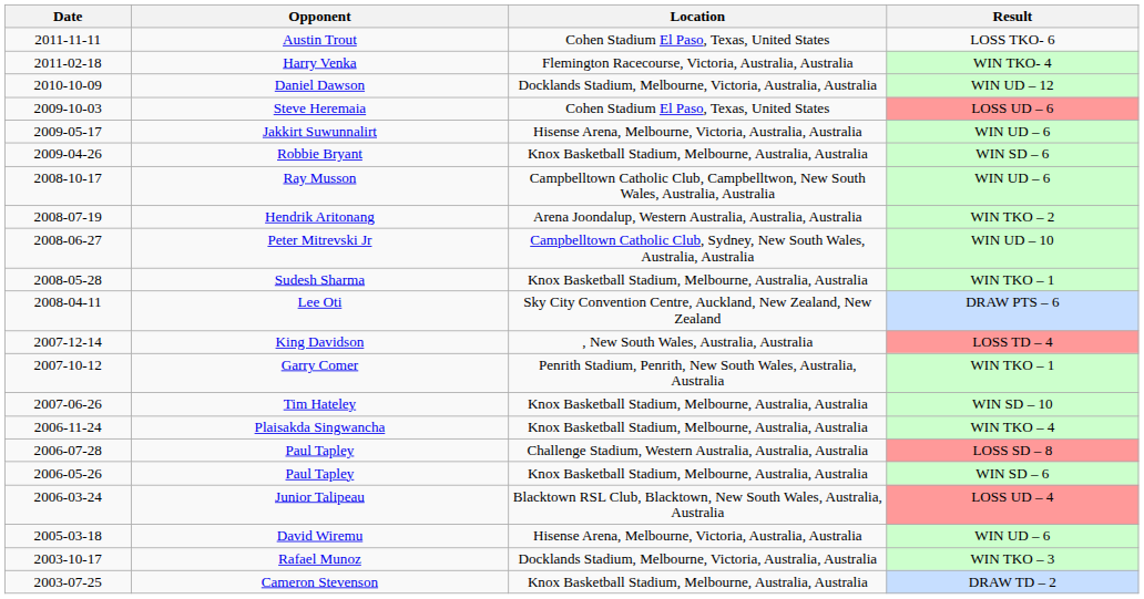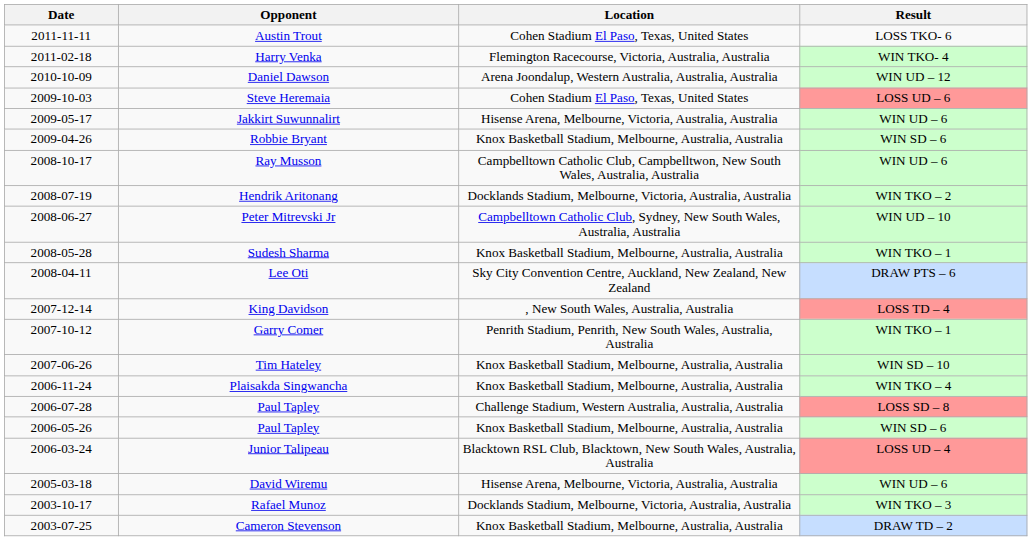Daniel Dawson | Location: Docklands Stadium, Melbourne, Victoria, Australia, Australia -> Arena Joondalup, Western Australia, Australia, Australia
Hendrik Aritonang | Location: Arena Joondalup, Western Australia, Australia, Australia -> Docklands Stadium, Melbourne, Victoria, Australia, Australia
